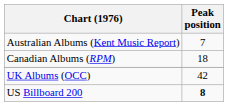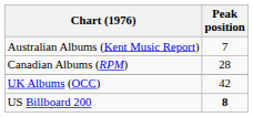Canadian Albums (RPM) | Peak position: 18 -> 28
